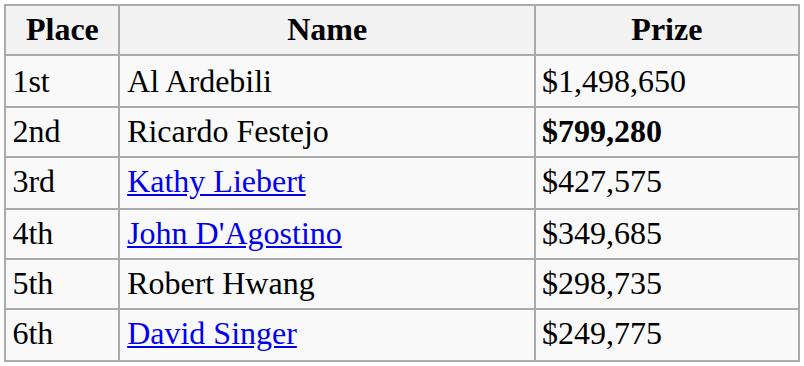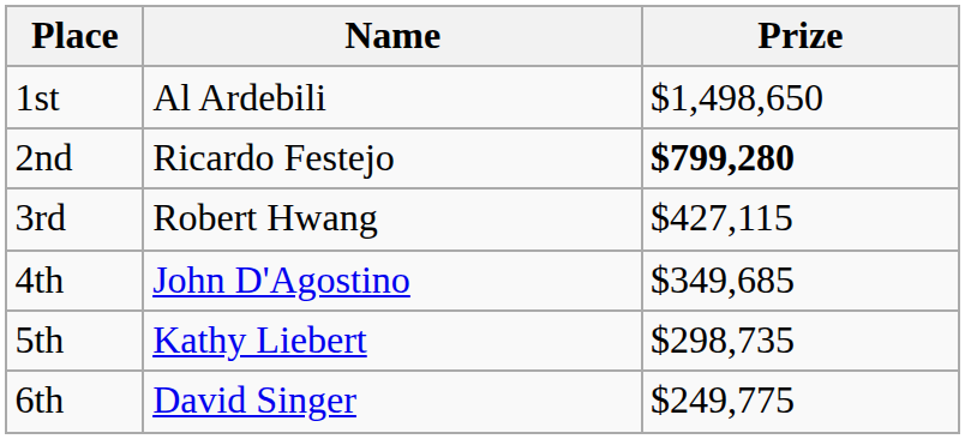3rd | Name: Kathy Liebert -> Robert Hwang
3rd | Prize: $427,575 -> $427,115
5th | Name: Robert Hwang -> Kathy Liebert
